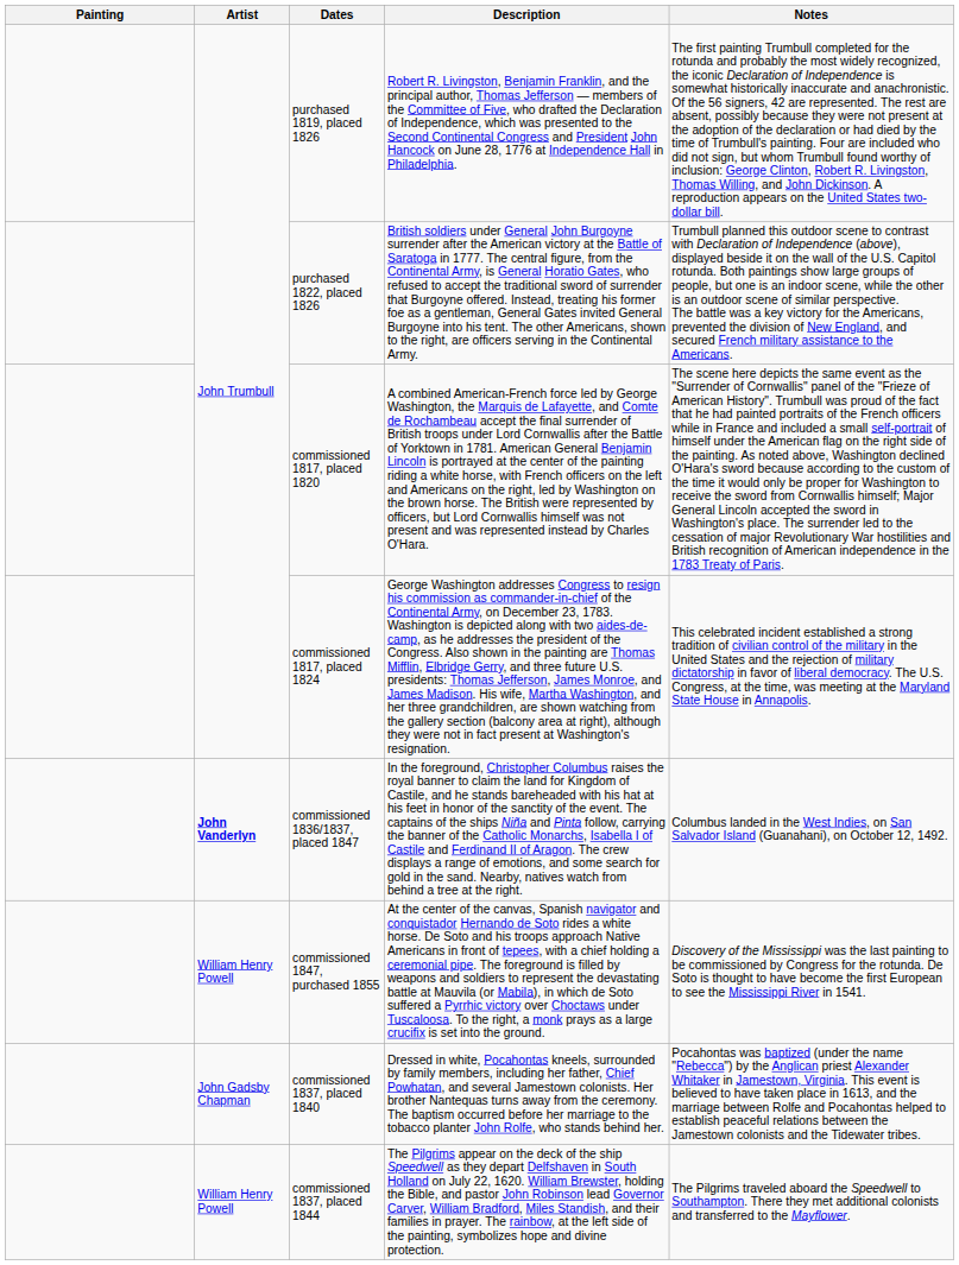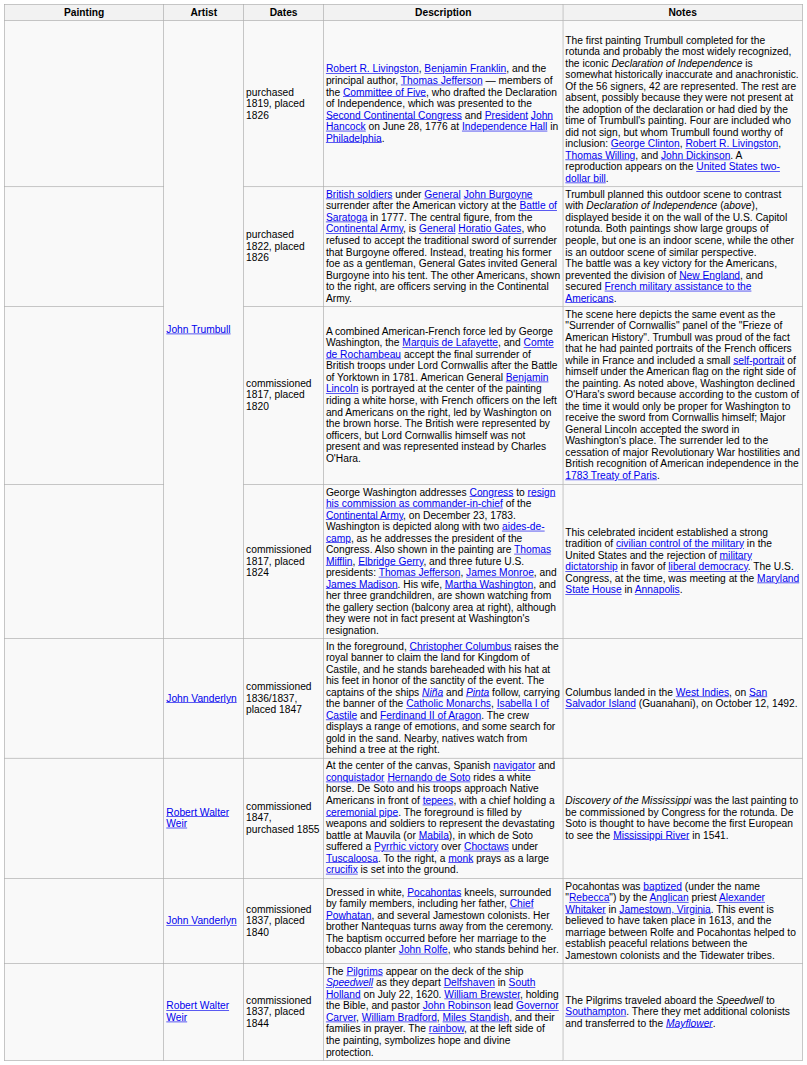commissioned 1836/1837, placed 1847 | Artist: bold -> normal
commissioned 1847, purchased 1855 | Artist: William Henry Powell -> Robert Walter Weir
commissioned 1837, placed 1840 | Artist: John Gadsby Chapman -> John Vanderlyn
commissioned 1837, placed 1844 | Artist: William Henry Powell -> Robert Walter Weir
